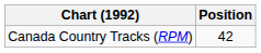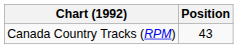Canada Country Tracks (RPM) | Position: 42 -> 43
